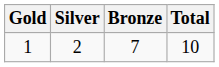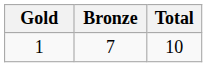- column: Silver | 2
